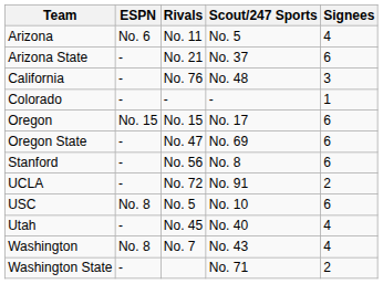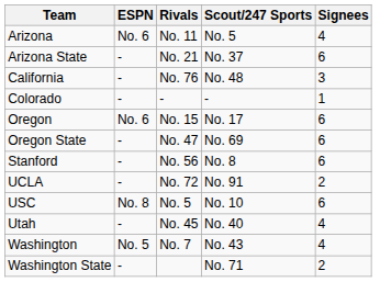Oregon | ESPN: No. 15 -> No. 6
Washington | ESPN: No. 8 -> No. 5
